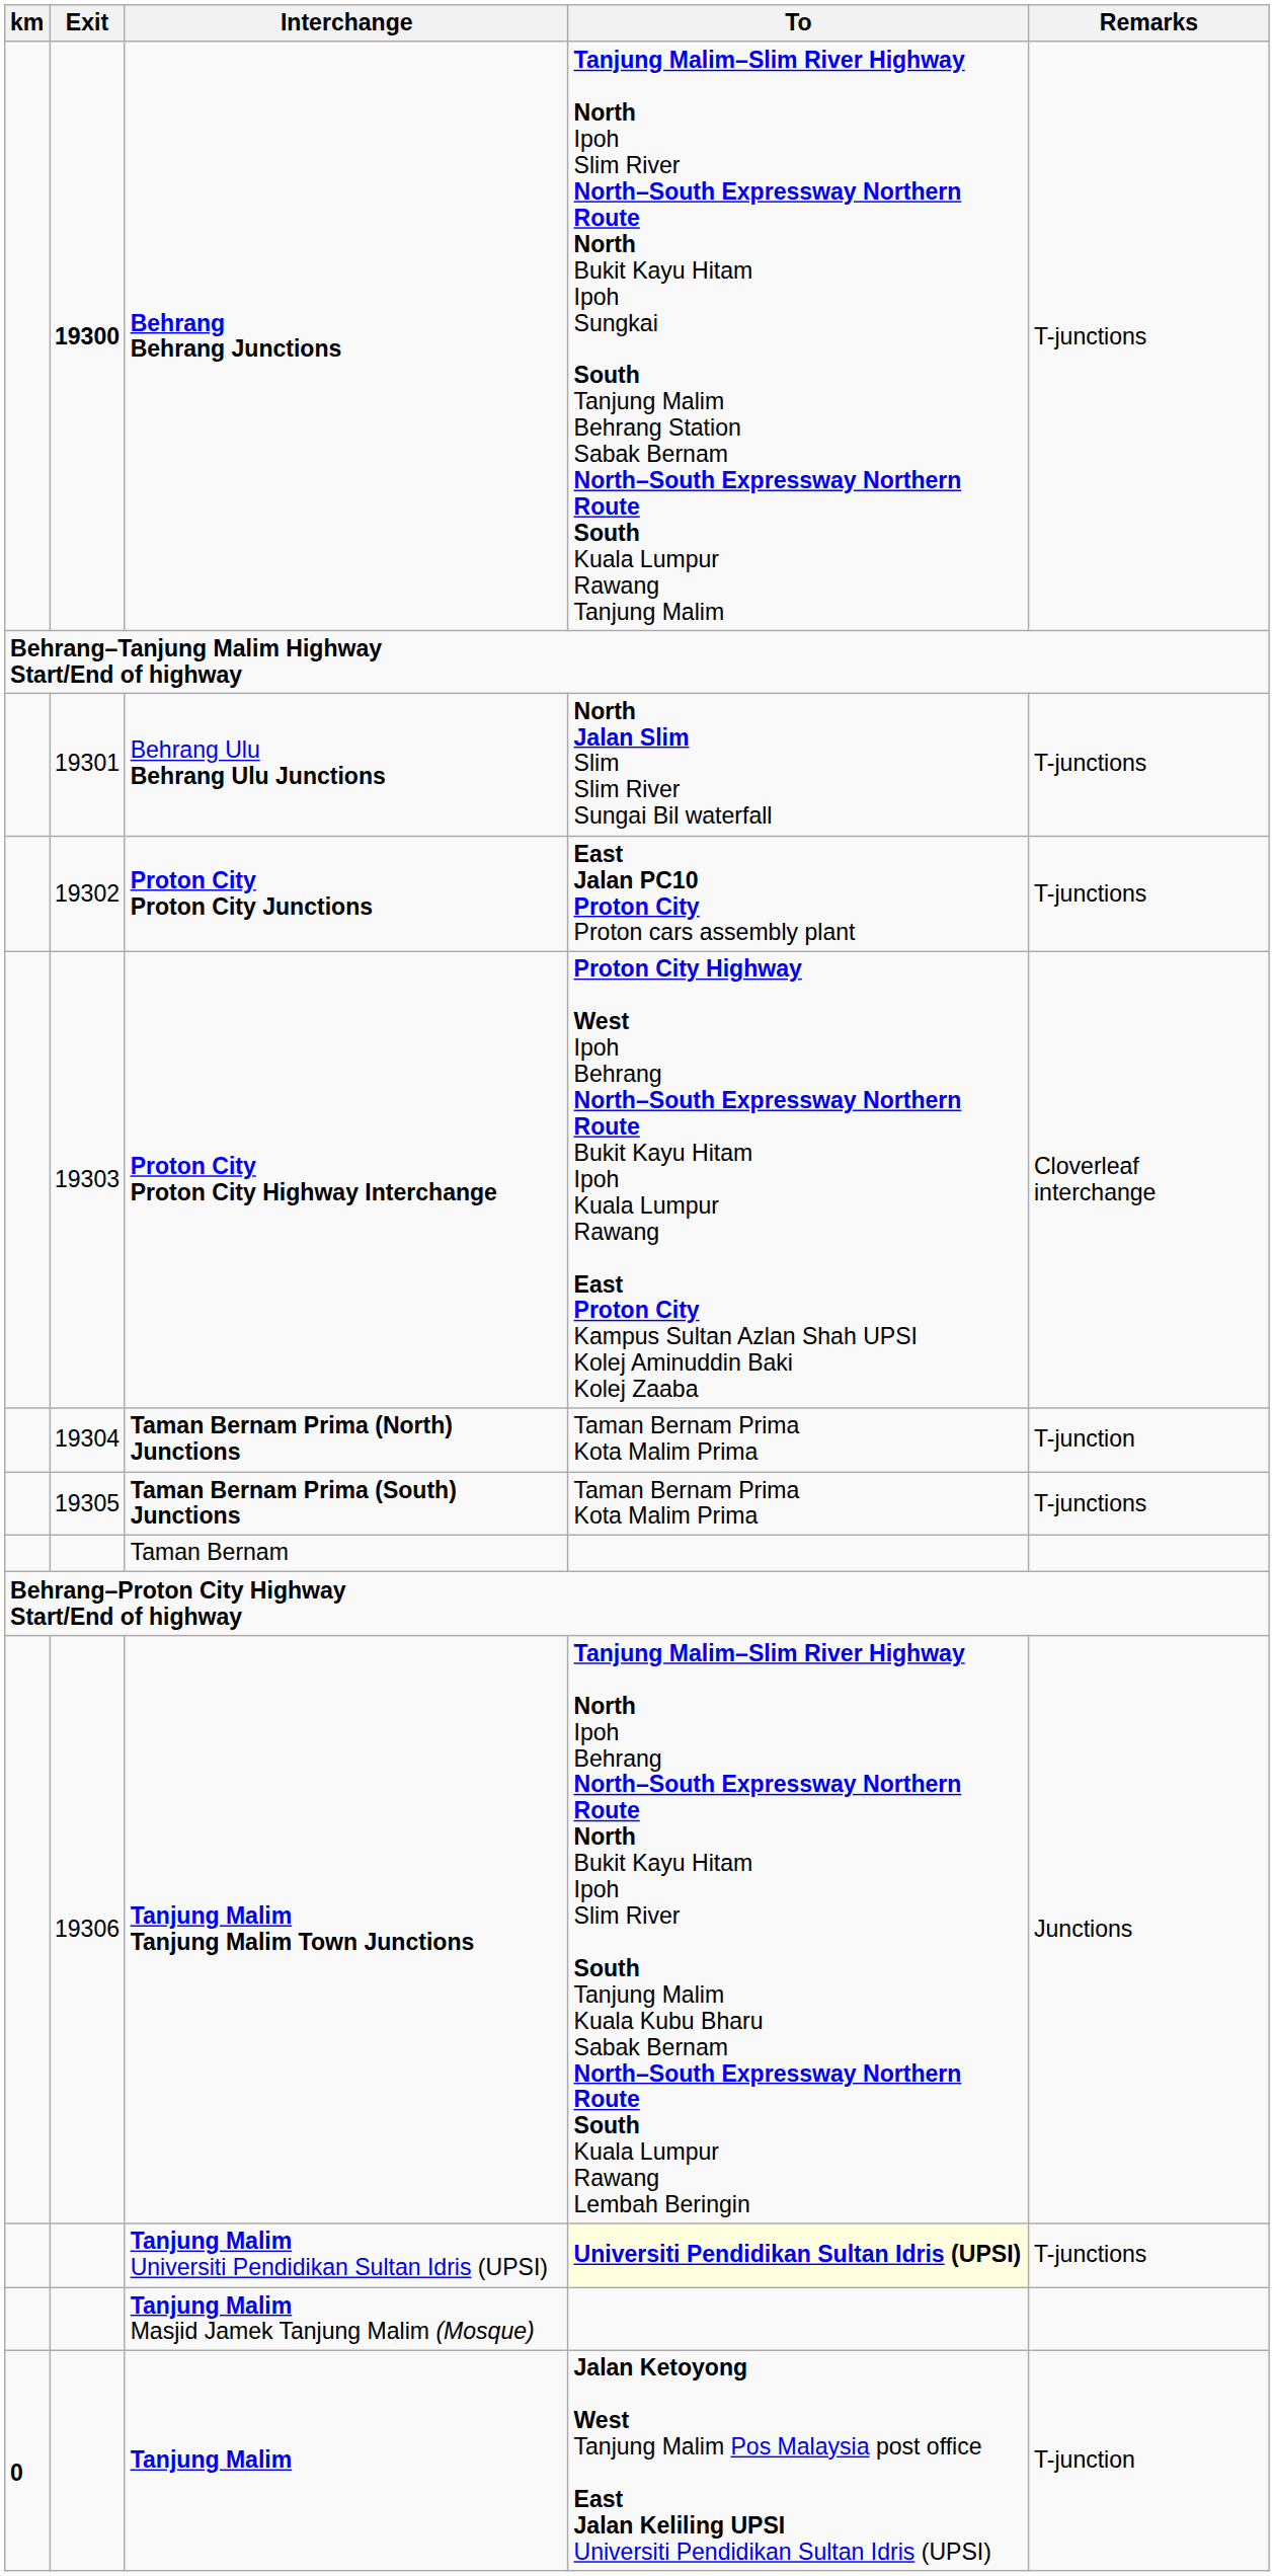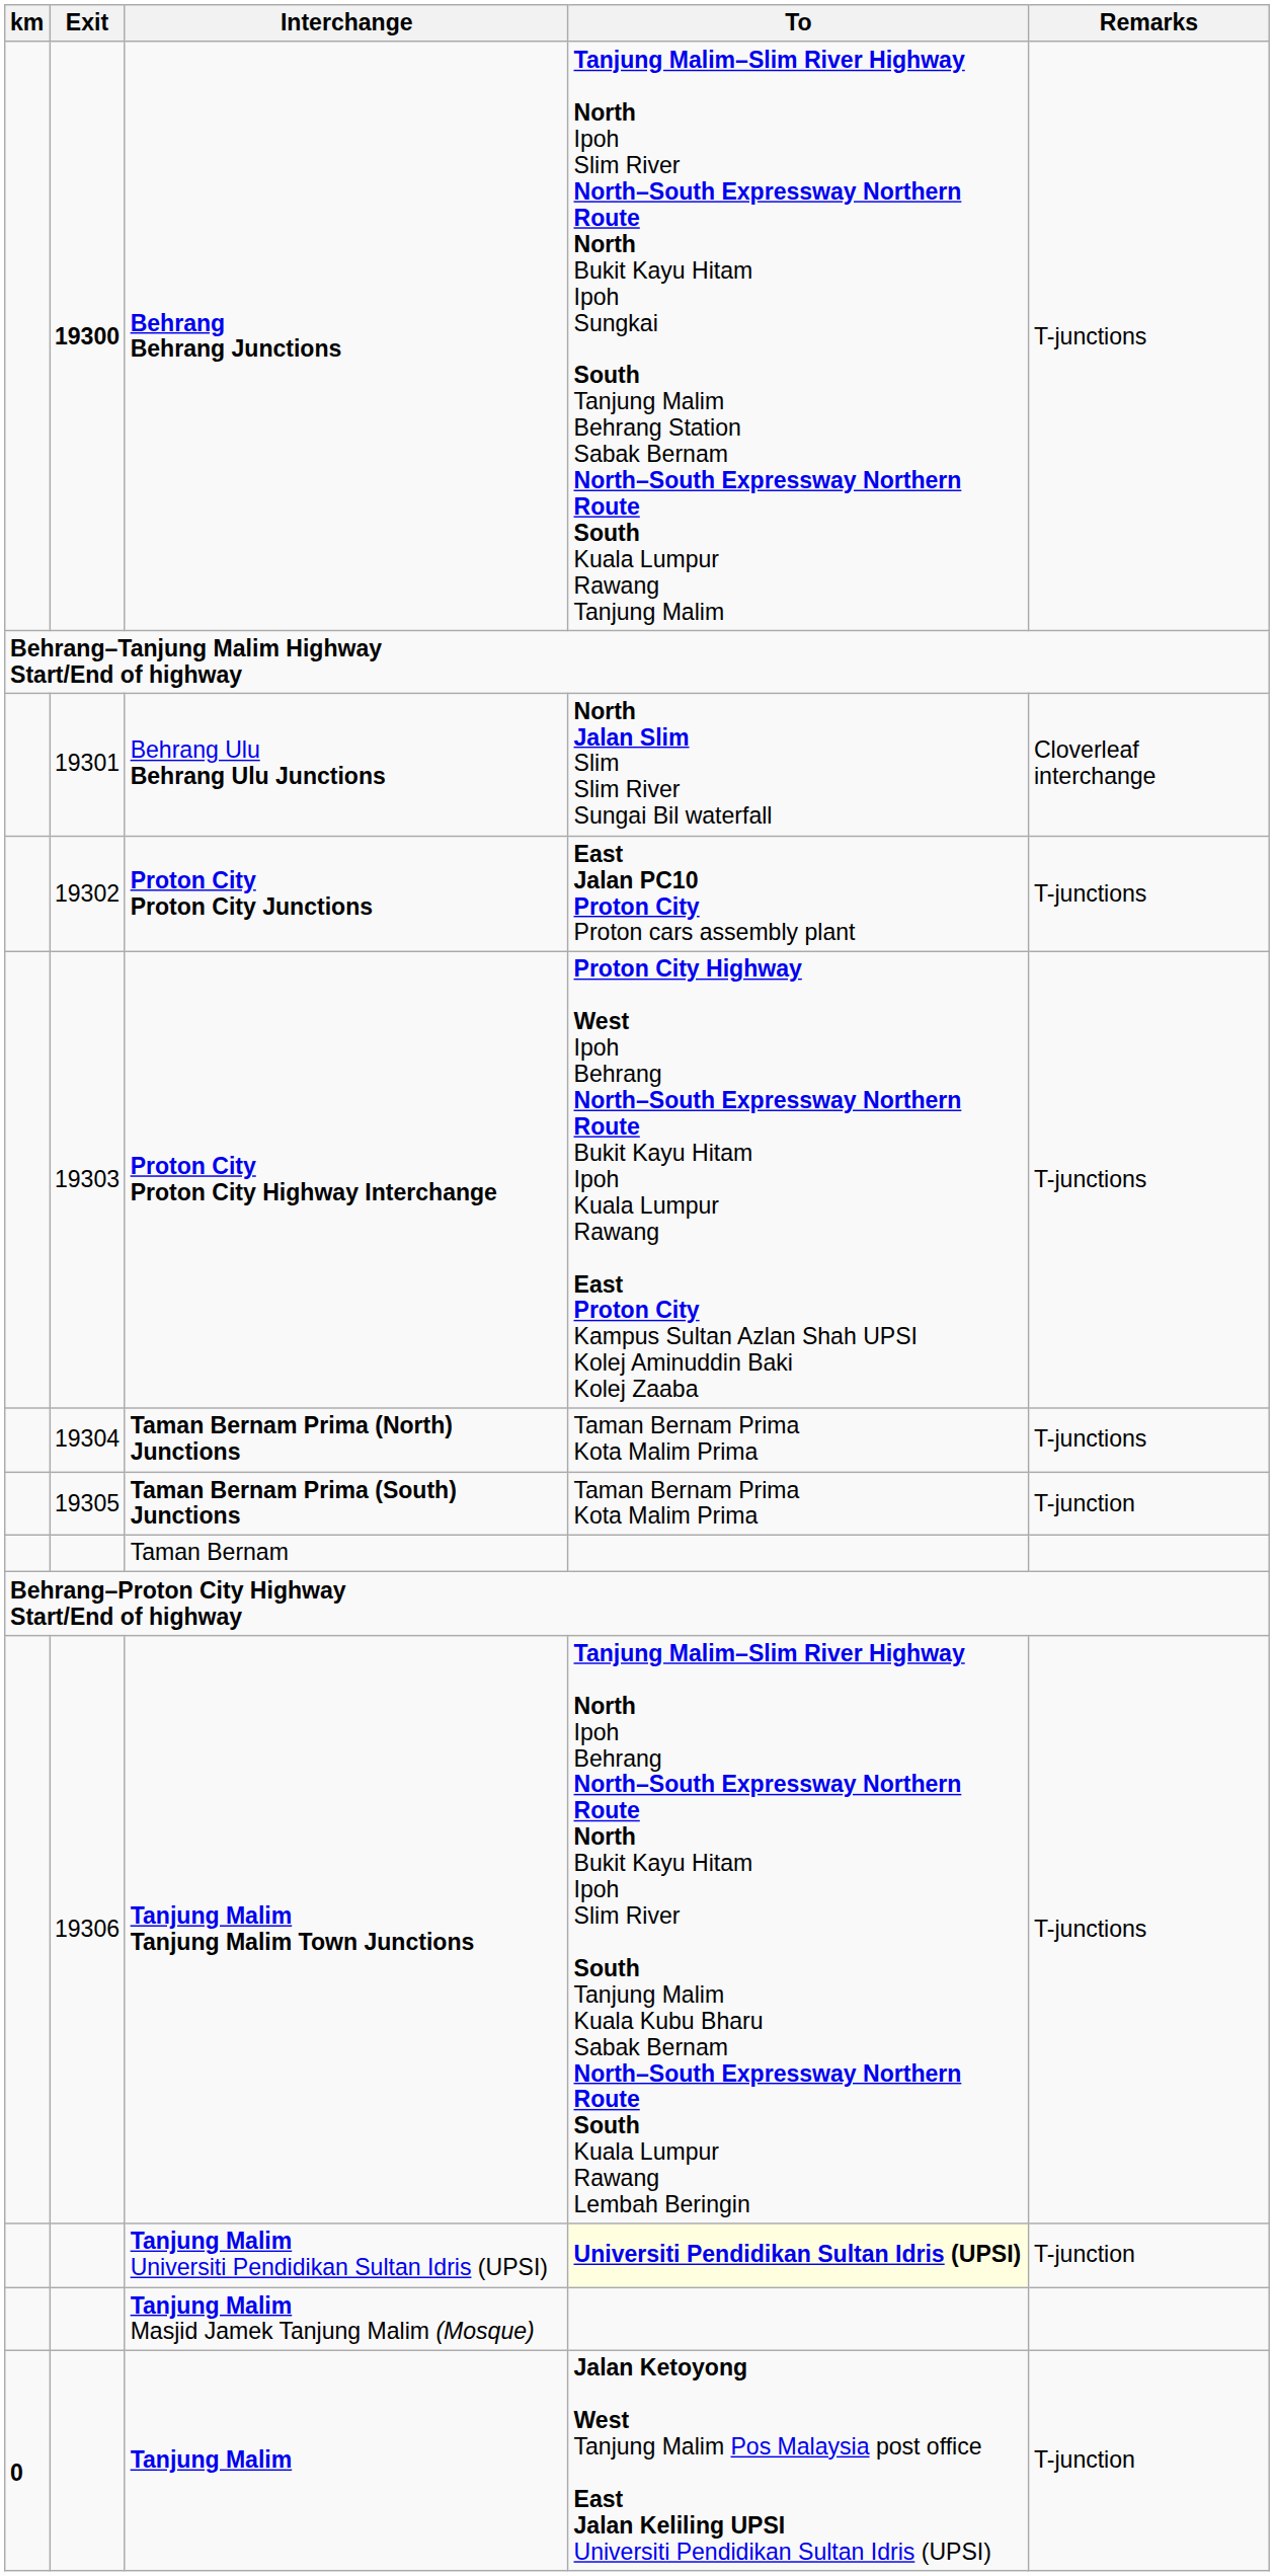Behrang Ulu Behrang Ulu Junctions | Remarks: T-junctions -> Cloverleaf interchange
Proton City Proton City Highway Interchange | Remarks: Cloverleaf interchange -> T-junctions
Taman Bernam Prima (North) Junctions | Remarks: T-junction -> T-junctions
Taman Bernam Prima (South) Junctions | Remarks: T-junctions -> T-junction
Tanjung Malim Tanjung Malim Town Junctions | Remarks: Junctions -> T-junctions
Tanjung Malim Universiti Pendidikan Sultan Idris (UPSI) | Remarks: T-junctions -> T-junction
